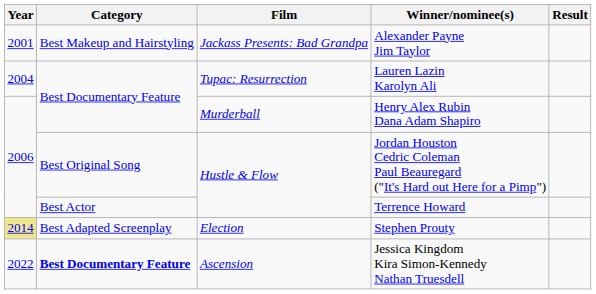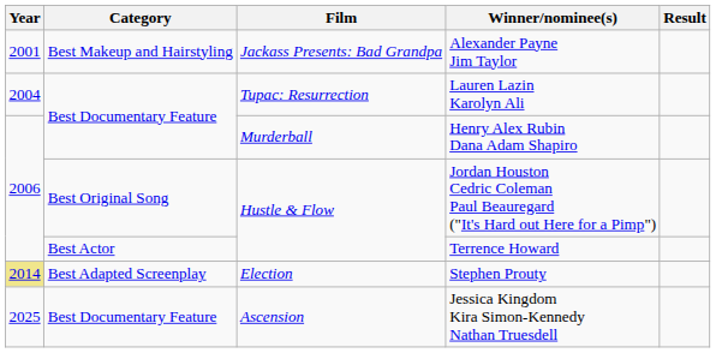Jessica Kingdom Kira Simon-Kennedy Nathan Truesdell | Year: 2022 -> 2025
Jessica Kingdom Kira Simon-Kennedy Nathan Truesdell | Category: bold -> normal
